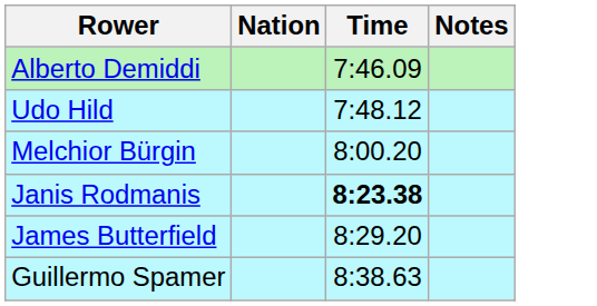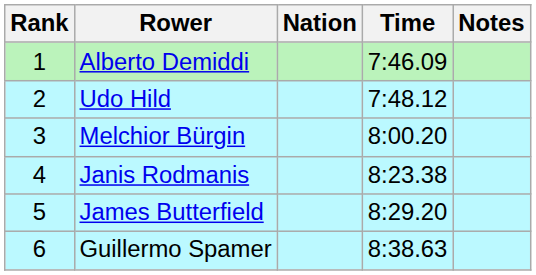+ column: Rank | 1 | 2 | 3 | 4 | 5 | 6
Janis Rodmanis | Time: bold -> normal
